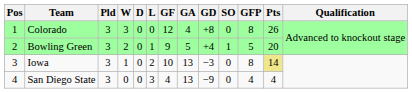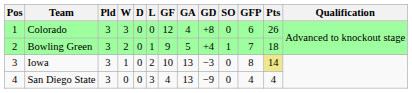Colorado | GFP: 8 -> 6
Bowling Green | GFP: 5 -> 7
Bowling Green | Pts: 20 -> 18
